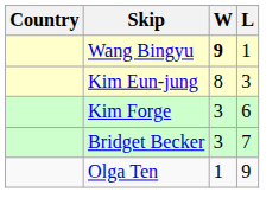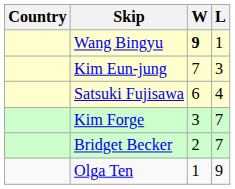Kim Eun-jung | W: 8 -> 7
+ row: Satsuki Fujisawa | 6 | 4
Kim Forge | L: 6 -> 7
Bridget Becker | W: 3 -> 2
